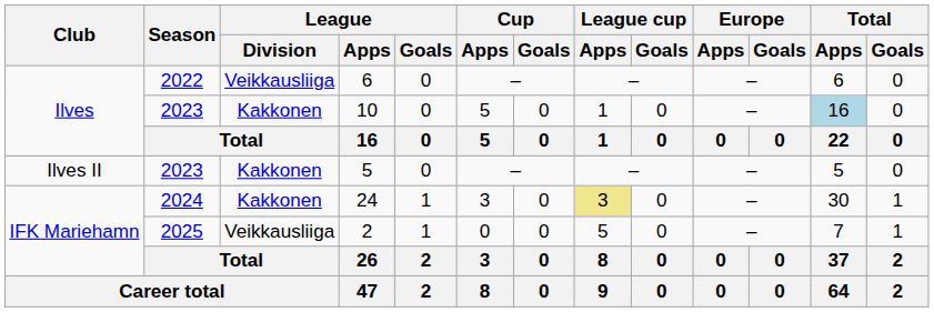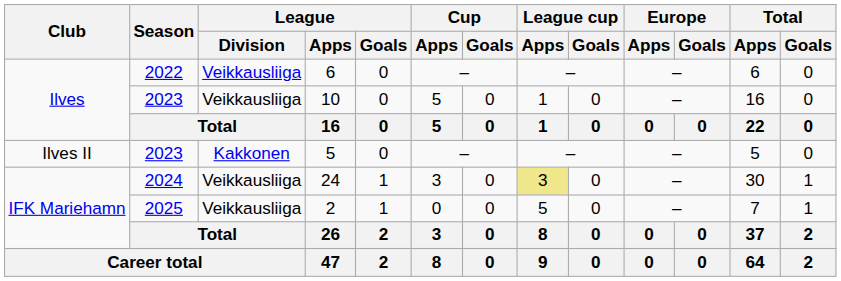10 | League / Division: Kakkonen -> Veikkausliiga
10 | Total / Apps: lightblue background -> no background
24 | League / Division: Kakkonen -> Veikkausliiga
